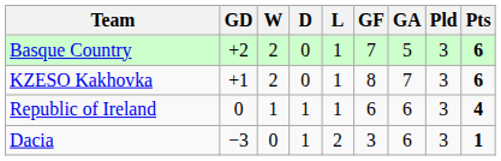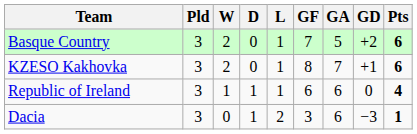columns swapped: Pld <-> GD
